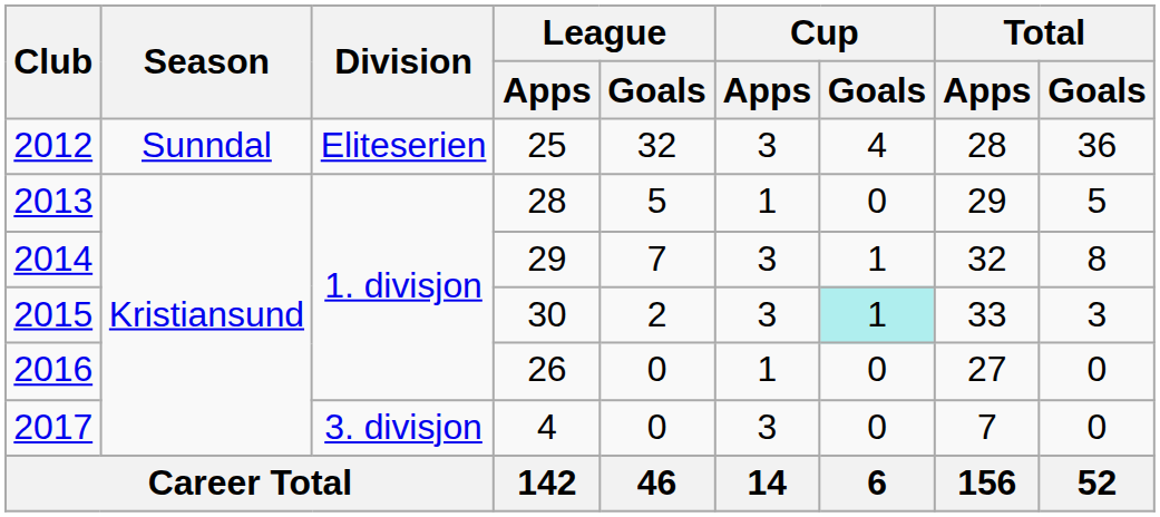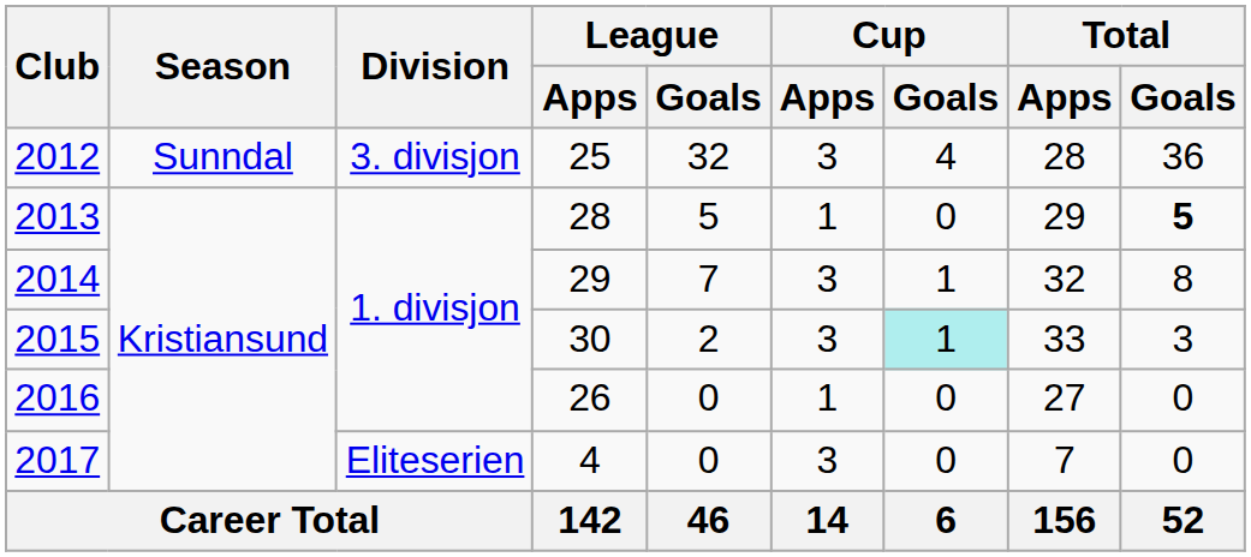2012 | Division: Eliteserien -> 3. divisjon
2013 | Total / Goals: normal -> bold
2017 | Division: 3. divisjon -> Eliteserien
